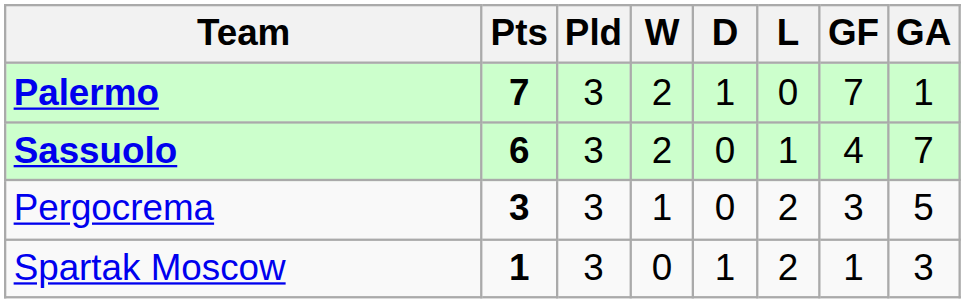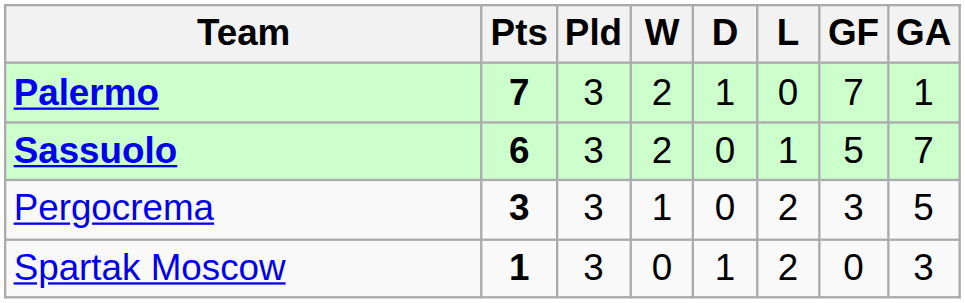Sassuolo | GF: 4 -> 5
Spartak Moscow | GF: 1 -> 0
